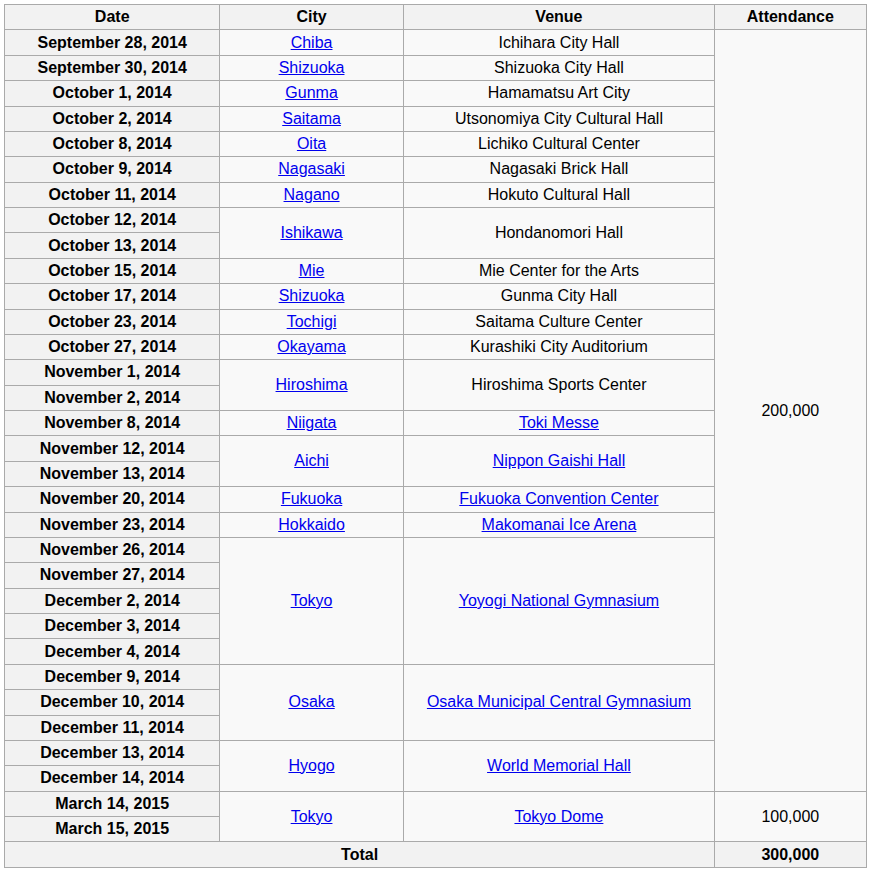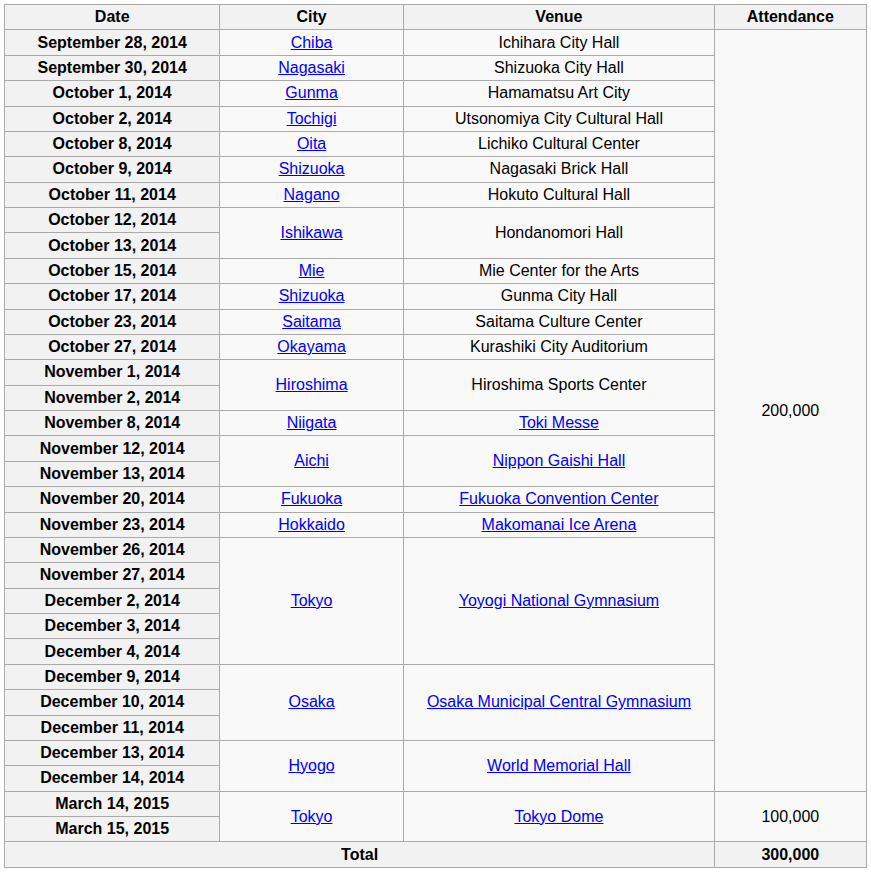September 30, 2014 | City: Shizuoka -> Nagasaki
October 2, 2014 | City: Saitama -> Tochigi
October 9, 2014 | City: Nagasaki -> Shizuoka
October 23, 2014 | City: Tochigi -> Saitama
